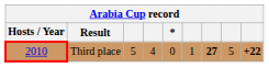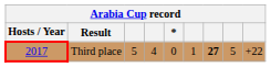Third place | Hosts / Year: 2010 -> 2017
Third place | column 9: bold -> normal
